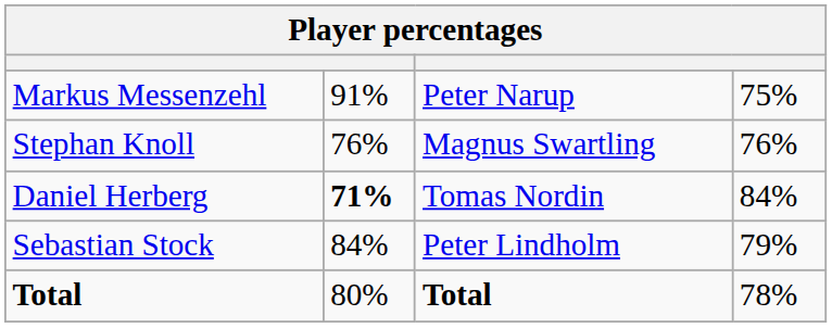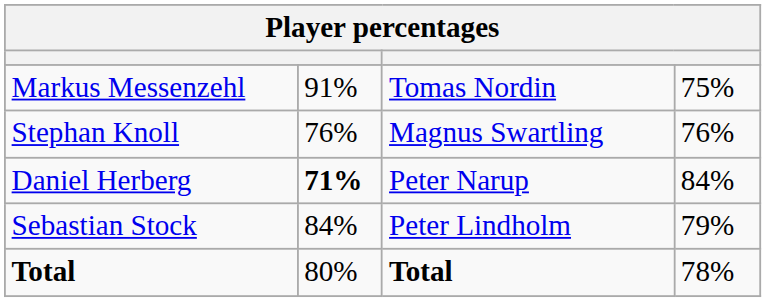Markus Messenzehl | column 3: Peter Narup -> Tomas Nordin
Daniel Herberg | column 3: Tomas Nordin -> Peter Narup
